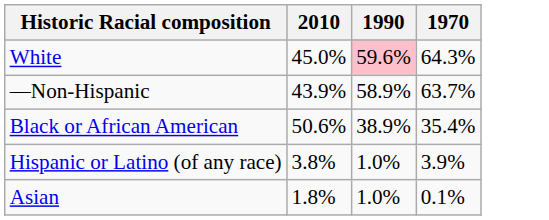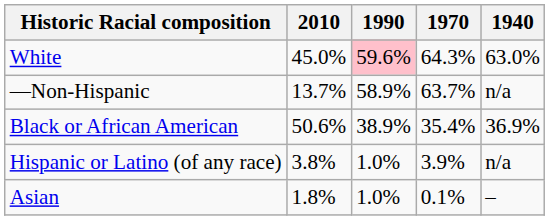+ column: 1940 | 63.0% | n/a | 36.9% | n/a | –
—Non-Hispanic | 2010: 43.9% -> 13.7%
